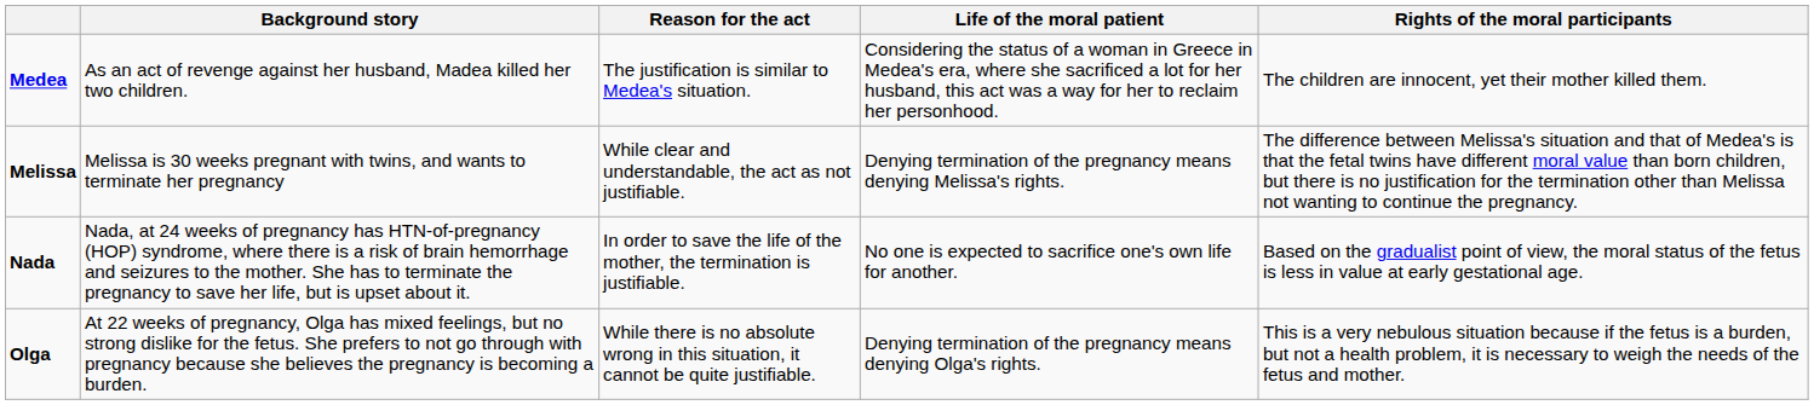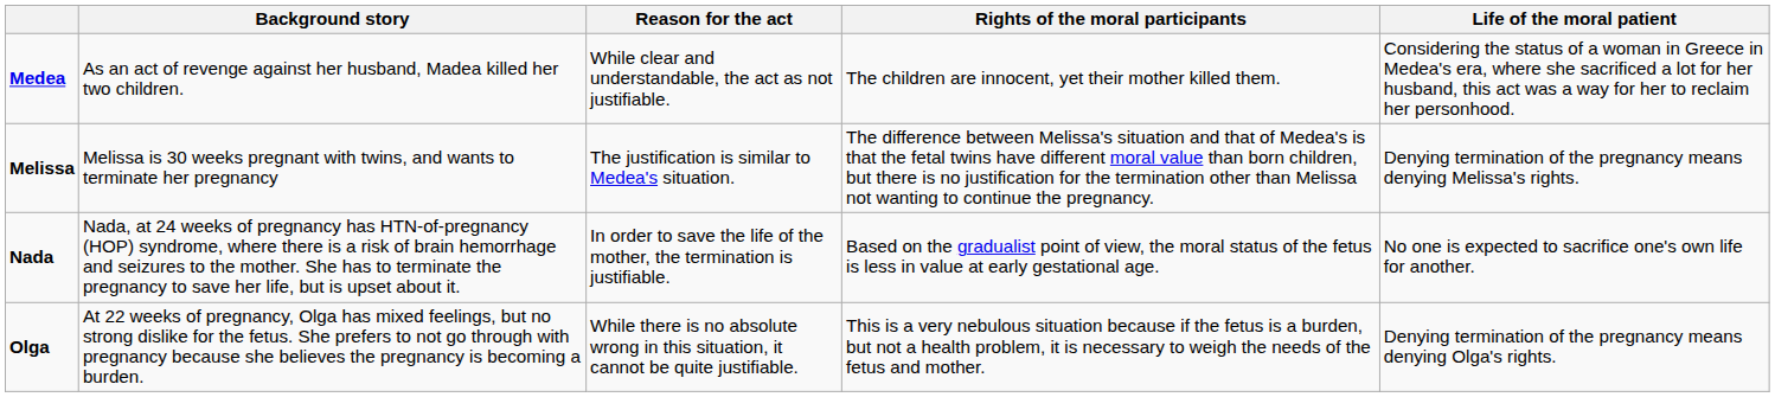columns swapped: Life of the moral patient <-> Rights of the moral participants
Medea | Reason for the act: The justification is similar to Medea's situation. -> While clear and understandable, the act as not justifiable.
Melissa | Reason for the act: While clear and understandable, the act as not justifiable. -> The justification is similar to Medea's situation.
